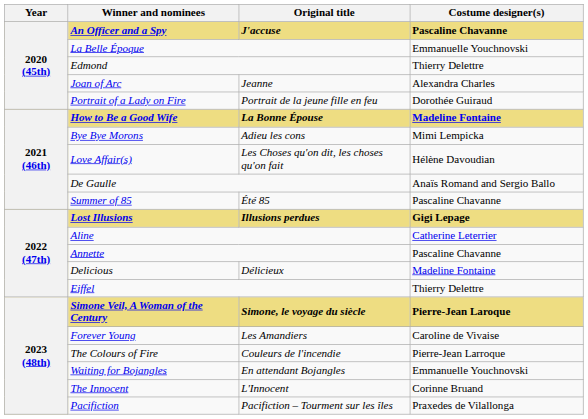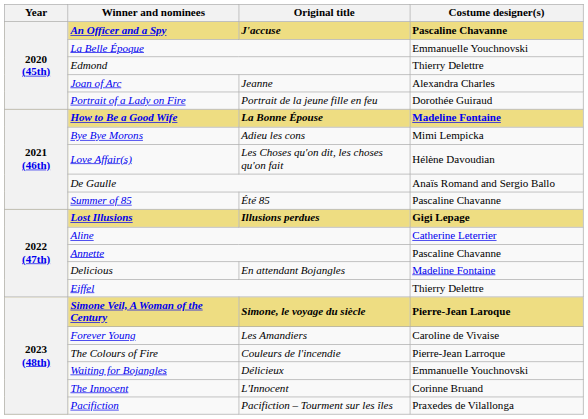Delicious | Original title: Délicieux -> En attendant Bojangles
Waiting for Bojangles | Original title: En attendant Bojangles -> Délicieux
